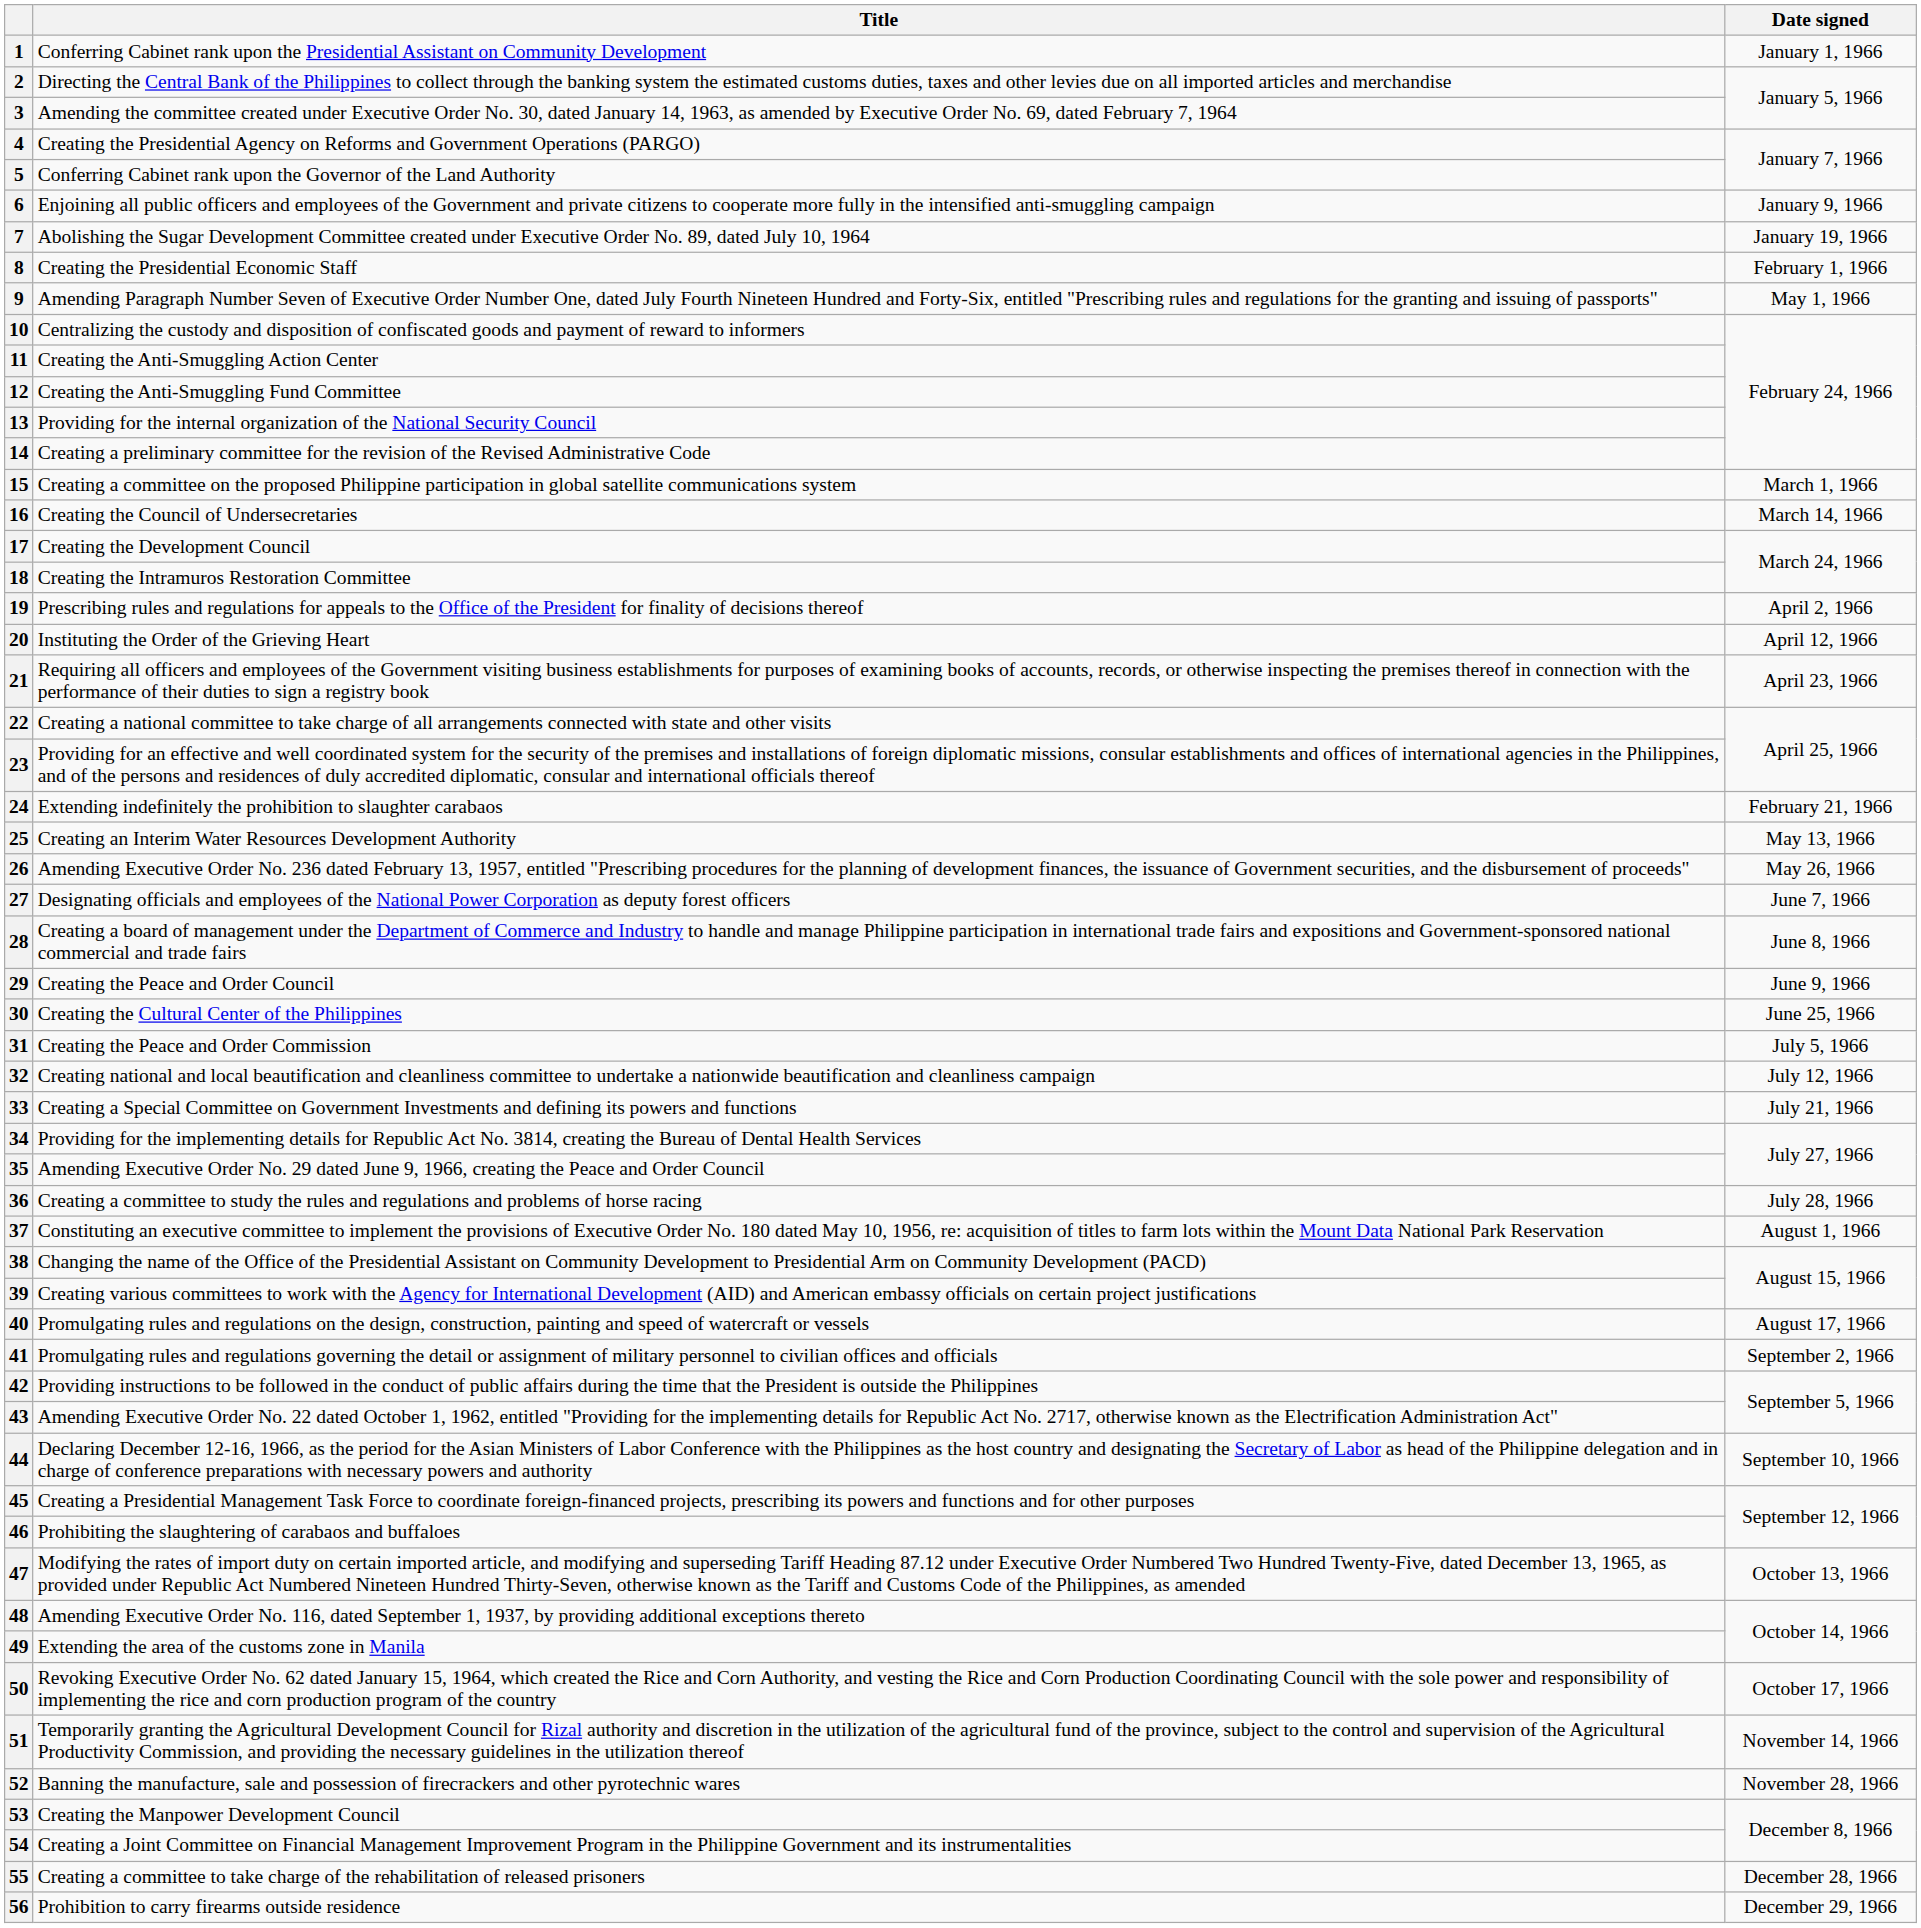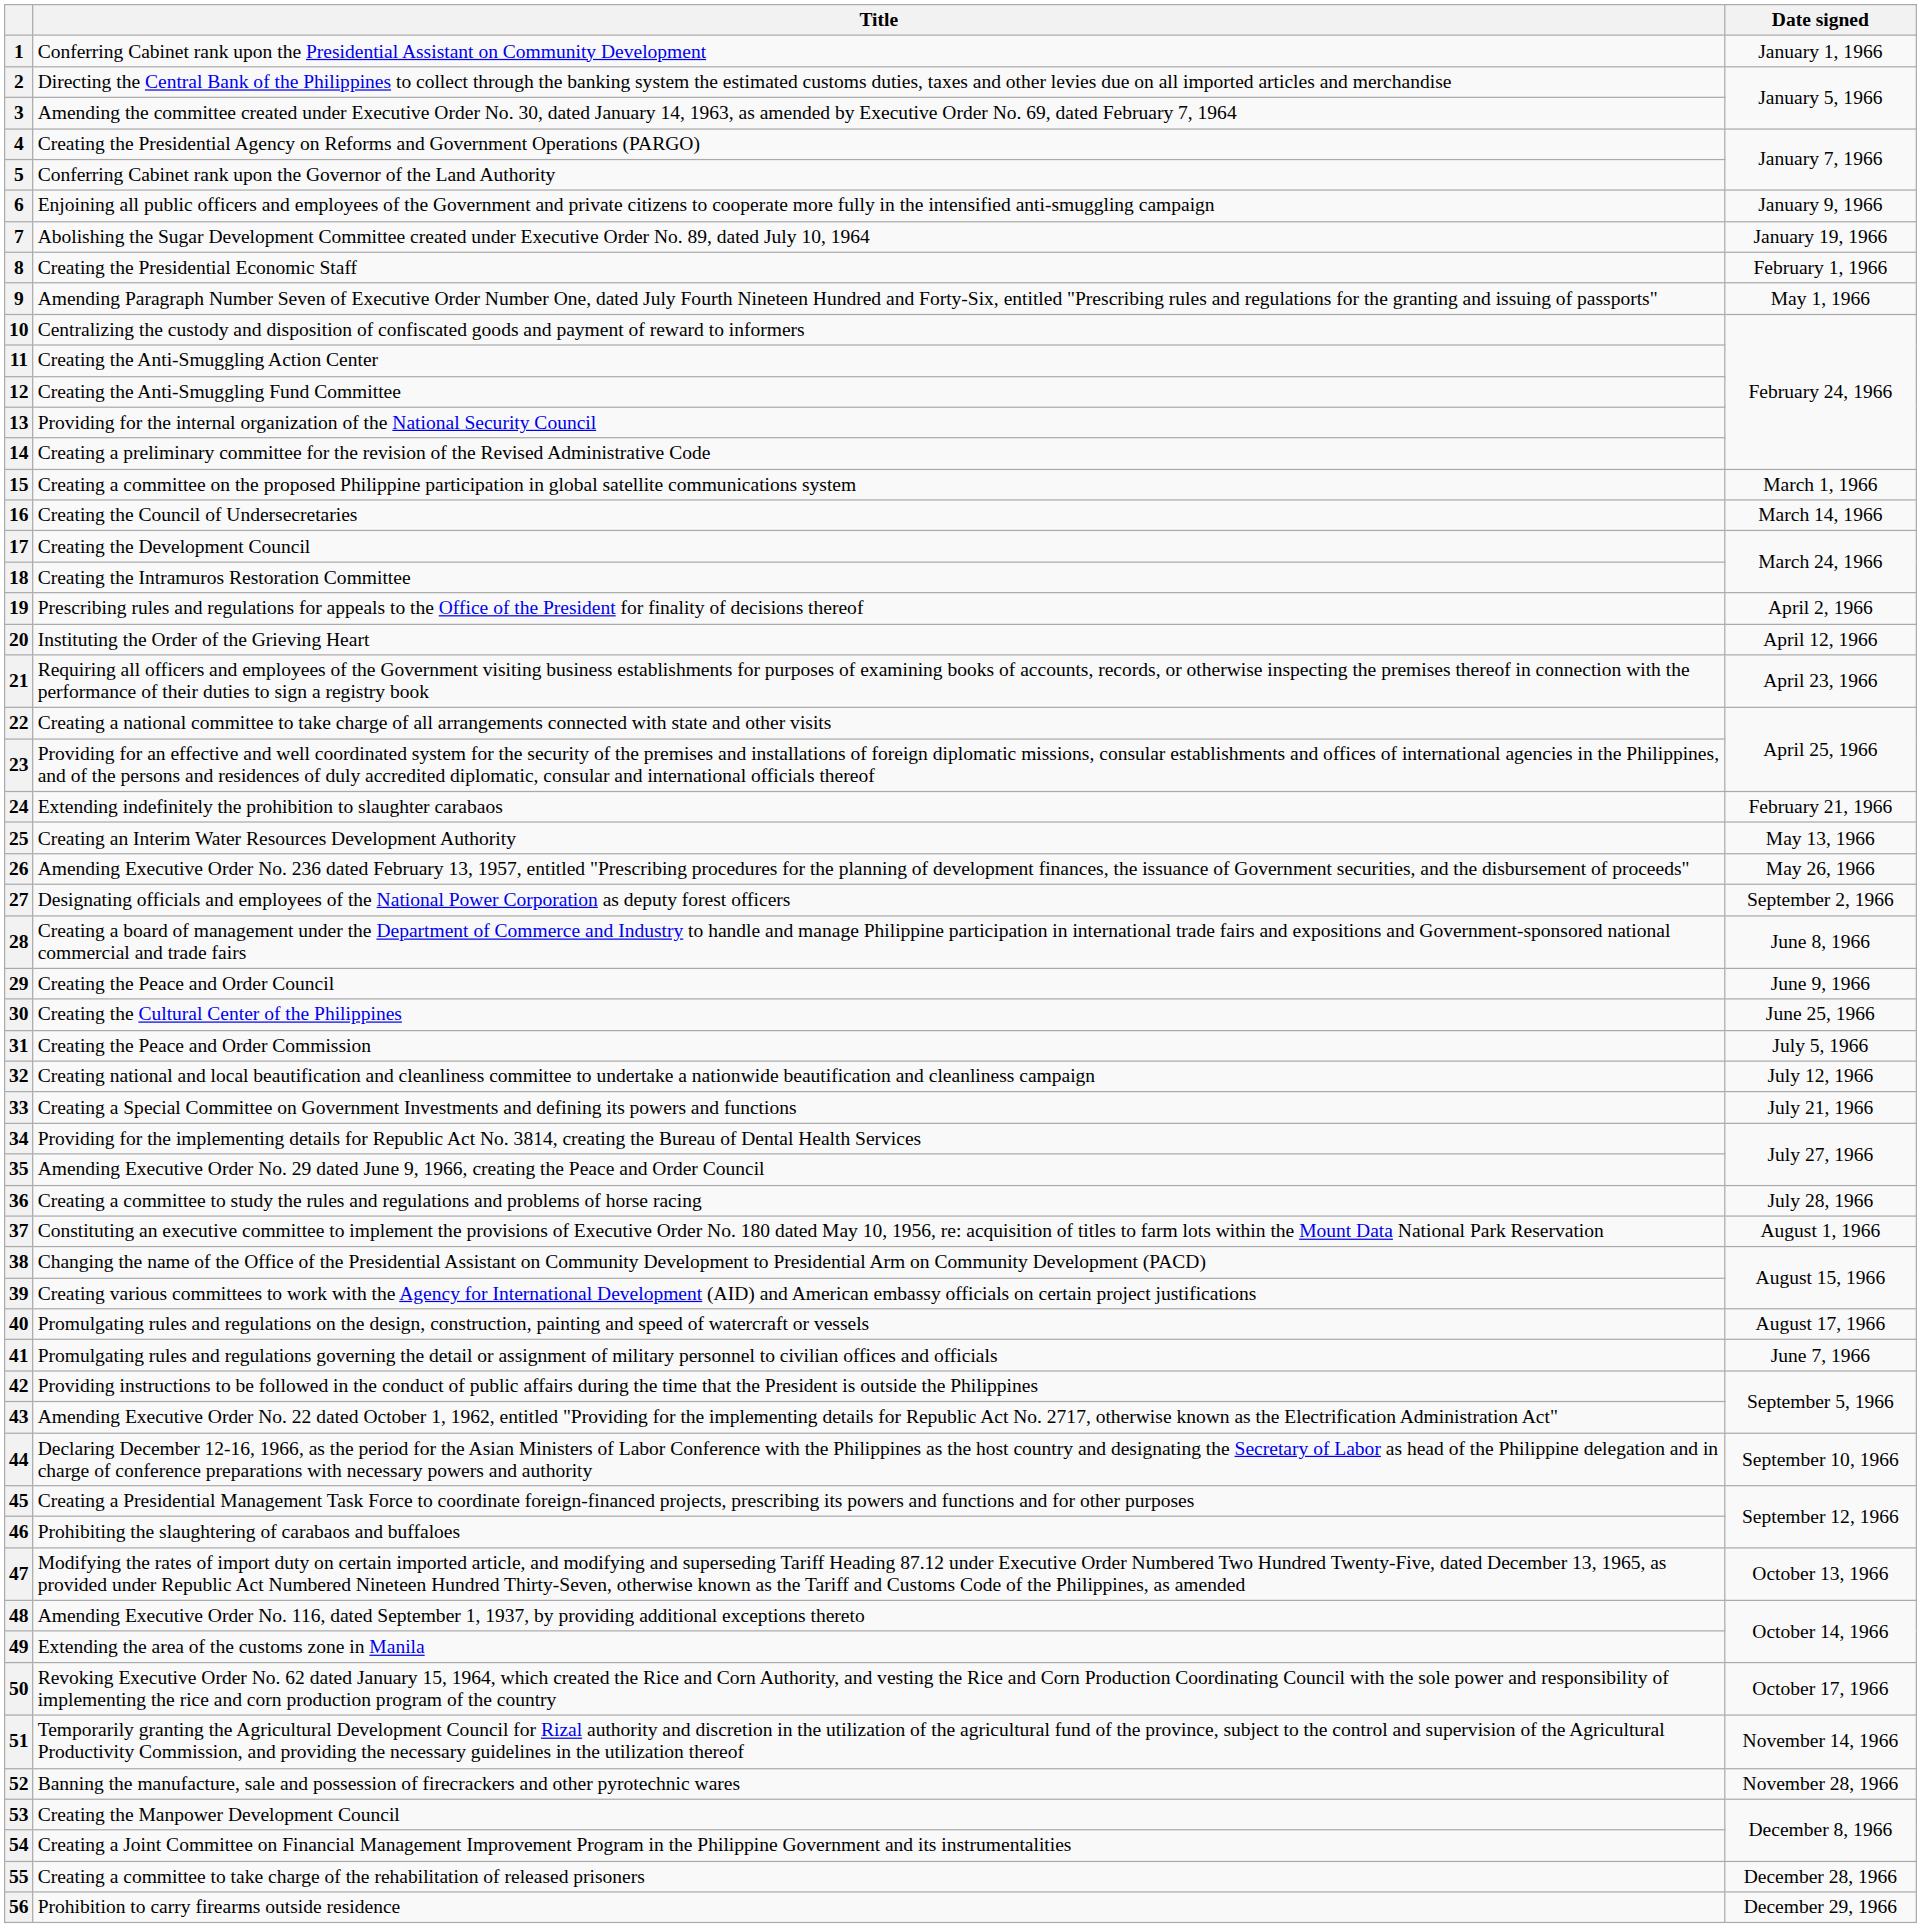27 | Date signed: June 7, 1966 -> September 2, 1966
41 | Date signed: September 2, 1966 -> June 7, 1966
